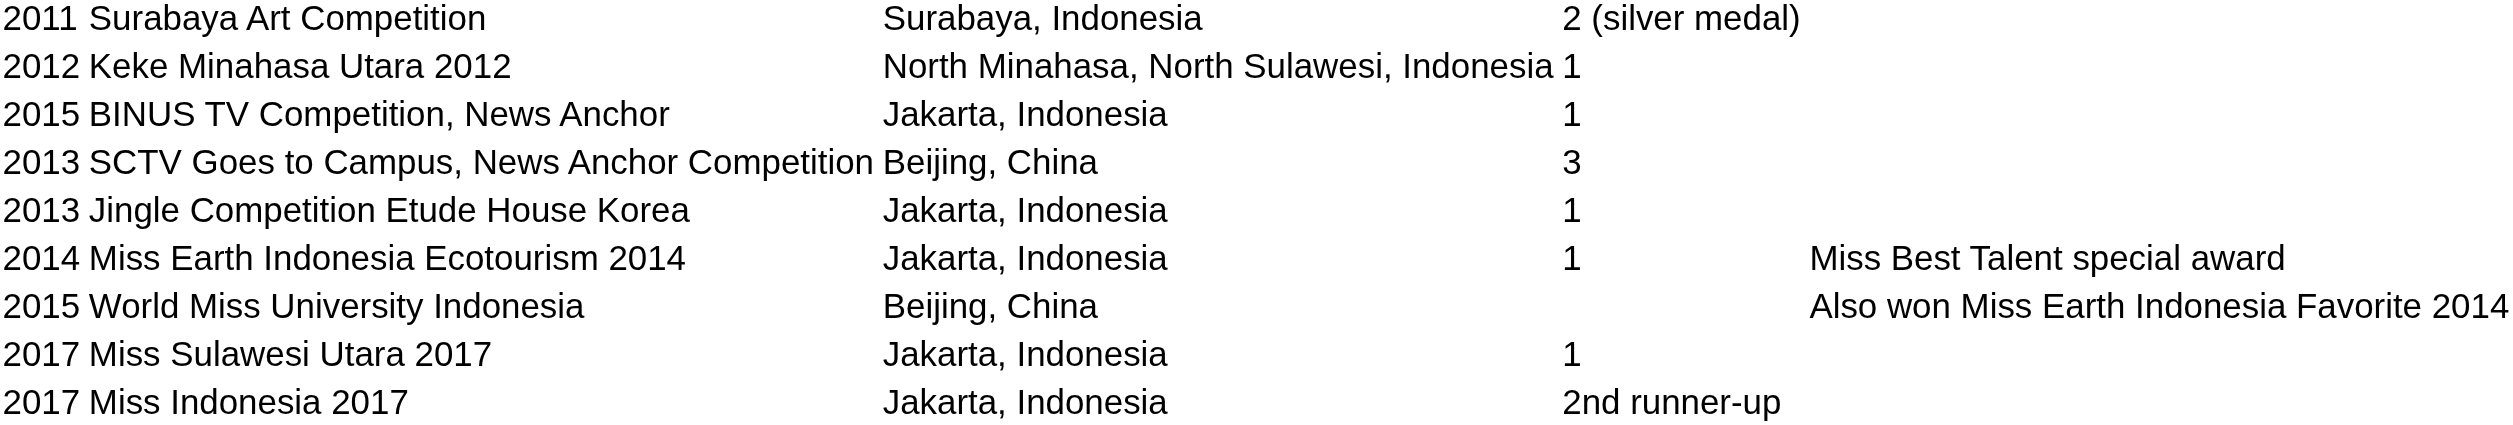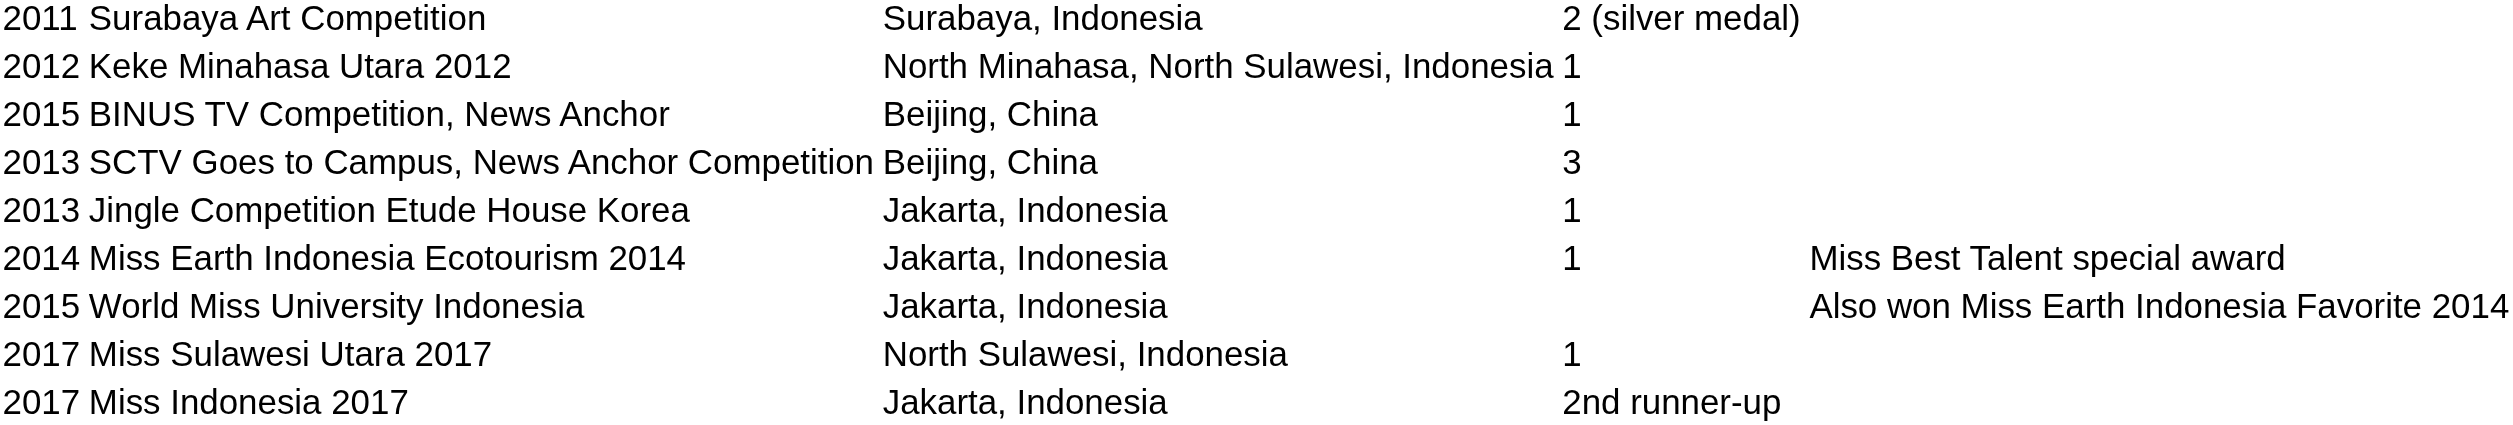BINUS TV Competition, News Anchor | column 3: Jakarta, Indonesia -> Beijing, China
World Miss University Indonesia | column 3: Beijing, China -> Jakarta, Indonesia
Miss Sulawesi Utara 2017 | column 3: Jakarta, Indonesia -> North Sulawesi, Indonesia
